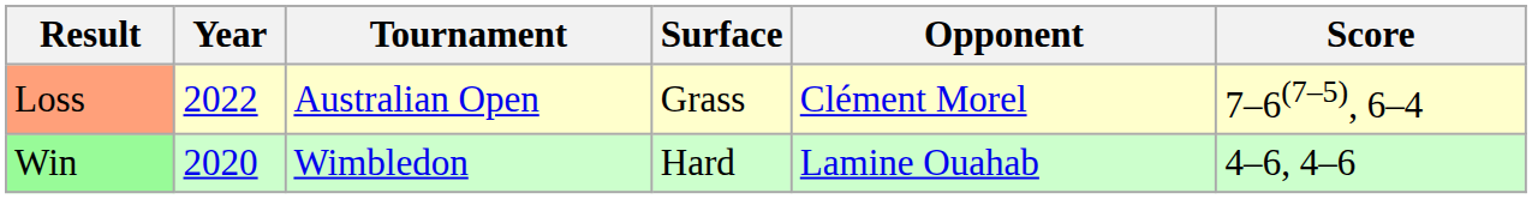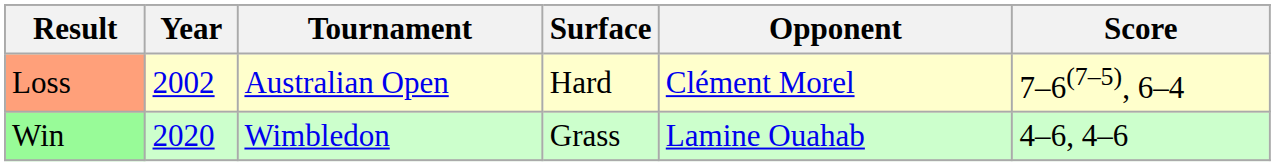Loss | Year: 2022 -> 2002
Loss | Surface: Grass -> Hard
Win | Surface: Hard -> Grass
